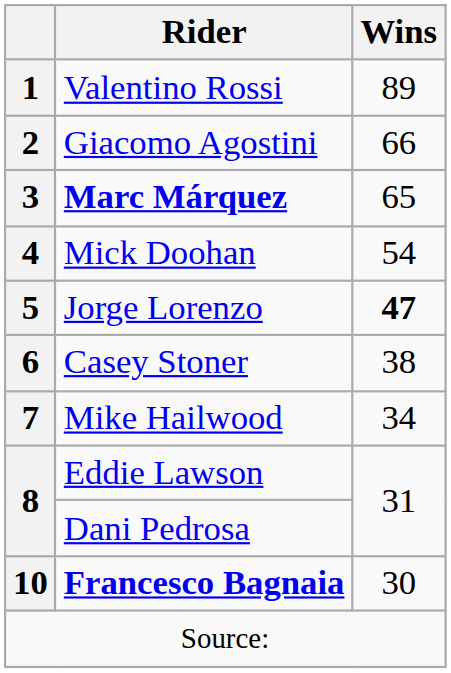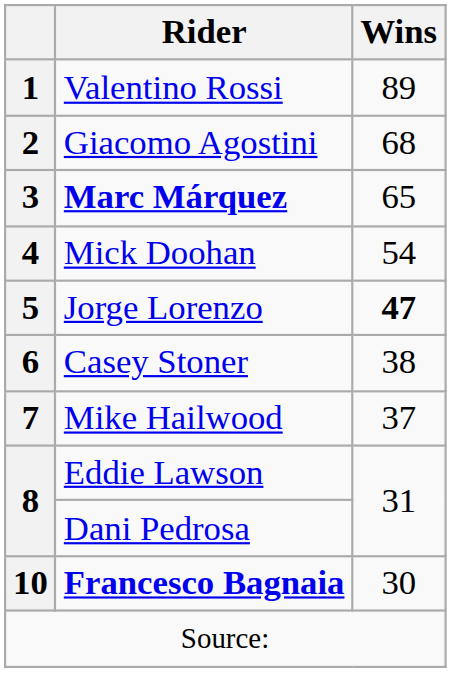2 | Wins: 66 -> 68
7 | Wins: 34 -> 37
